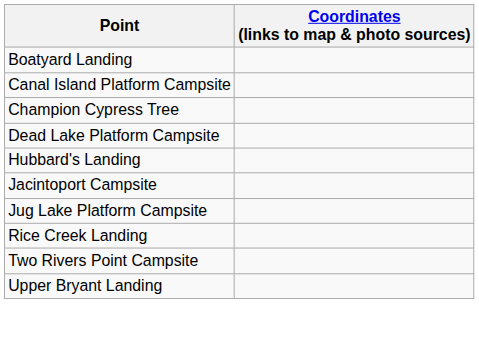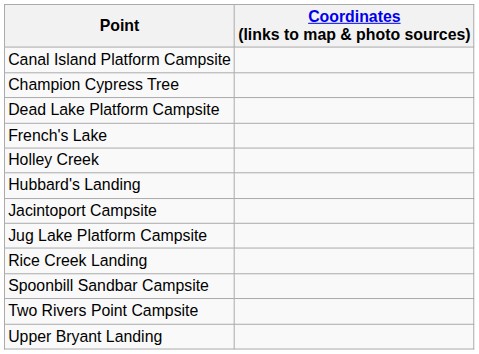- row: Boatyard Landing
+ row: French's Lake
+ row: Holley Creek
+ row: Spoonbill Sandbar Campsite
